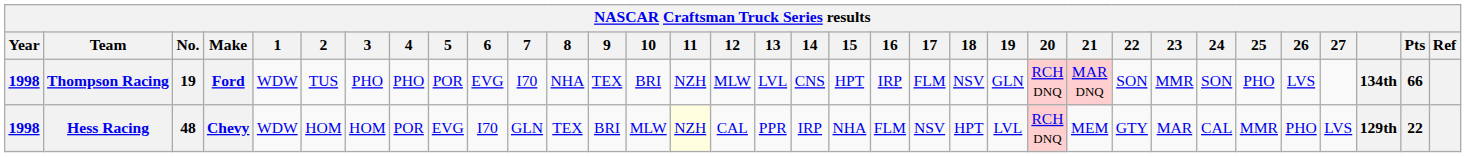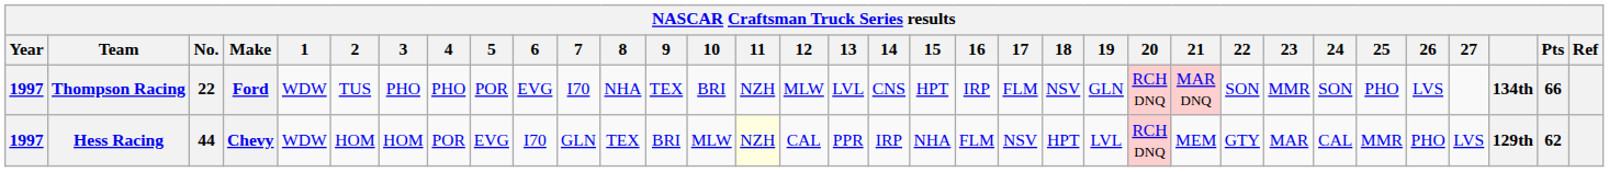Thompson Racing | Year: 1998 -> 1997
Thompson Racing | No.: 19 -> 22
Hess Racing | Year: 1998 -> 1997
Hess Racing | No.: 48 -> 44
Hess Racing | Pts: 22 -> 62
